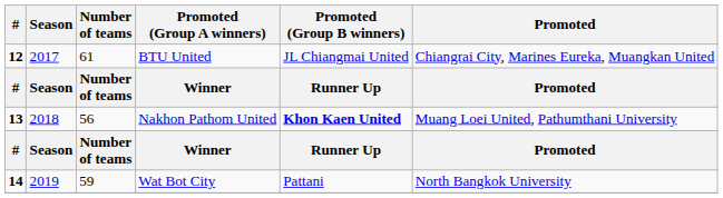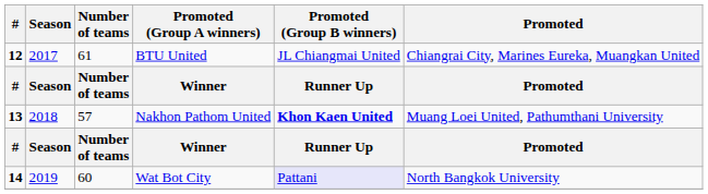Nakhon Pathom United | Number of teams: 56 -> 57
Wat Bot City | Number of teams: 59 -> 60
Wat Bot City | Promoted (Group B winners): no background -> lavender background
